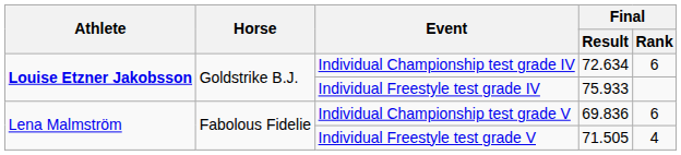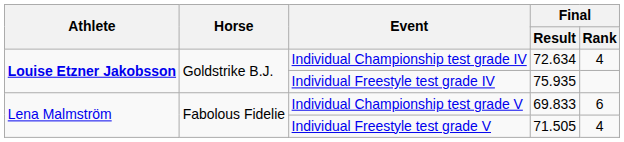Individual Championship test grade IV | Final / Rank: 6 -> 4
Individual Freestyle test grade IV | Final / Result: 75.933 -> 75.935
Individual Championship test grade V | Final / Result: 69.836 -> 69.833
